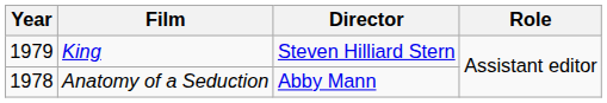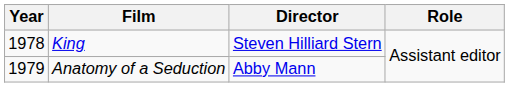King | Year: 1979 -> 1978
Anatomy of a Seduction | Year: 1978 -> 1979
